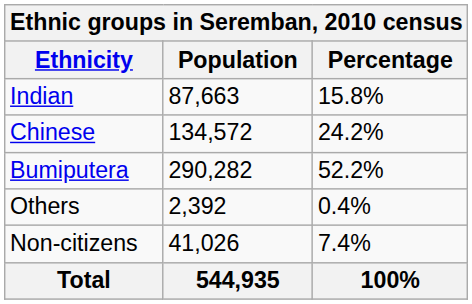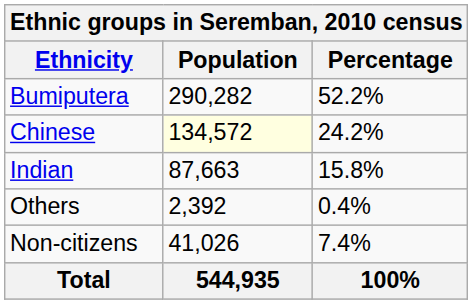rows swapped: Bumiputera <-> Indian
Chinese | Population: no background -> lightyellow background
